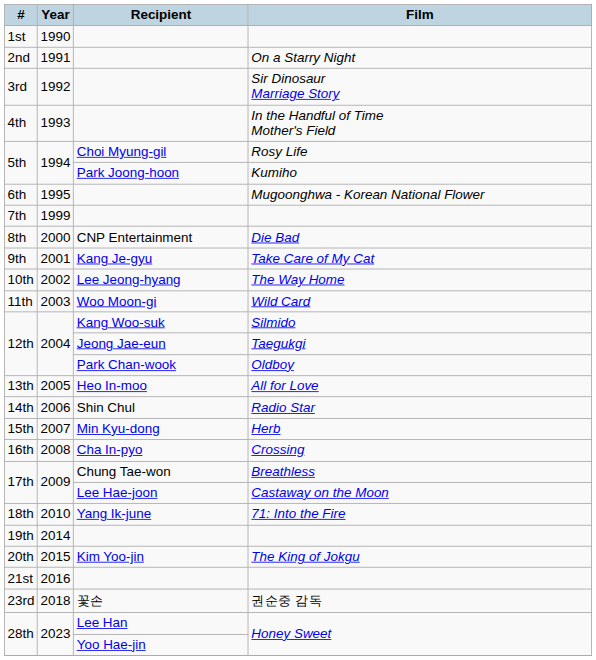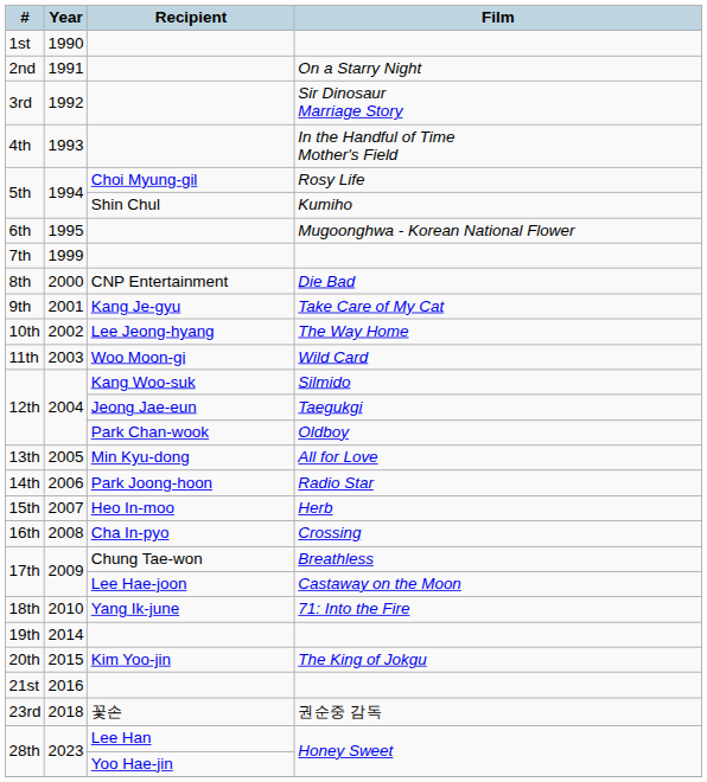Kumiho | Recipient: Park Joong-hoon -> Shin Chul
All for Love | Recipient: Heo In-moo -> Min Kyu-dong
Radio Star | Recipient: Shin Chul -> Park Joong-hoon
Herb | Recipient: Min Kyu-dong -> Heo In-moo
